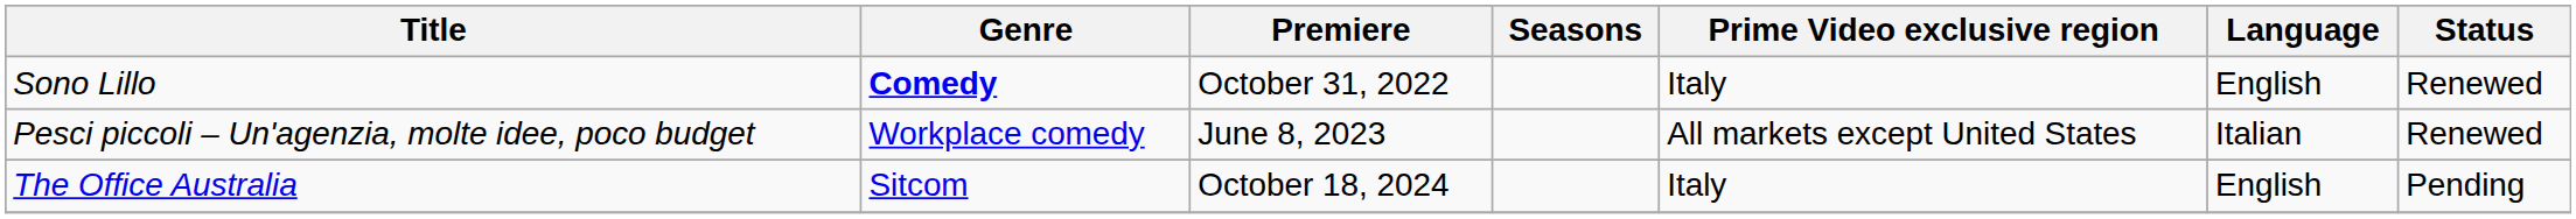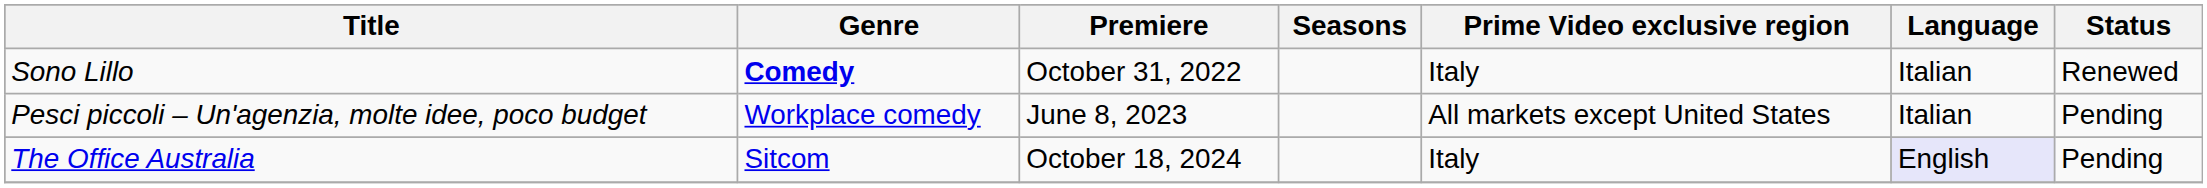Sono Lillo | Language: English -> Italian
Pesci piccoli – Un'agenzia, molte idee, poco budget | Status: Renewed -> Pending
The Office Australia | Language: no background -> lavender background
